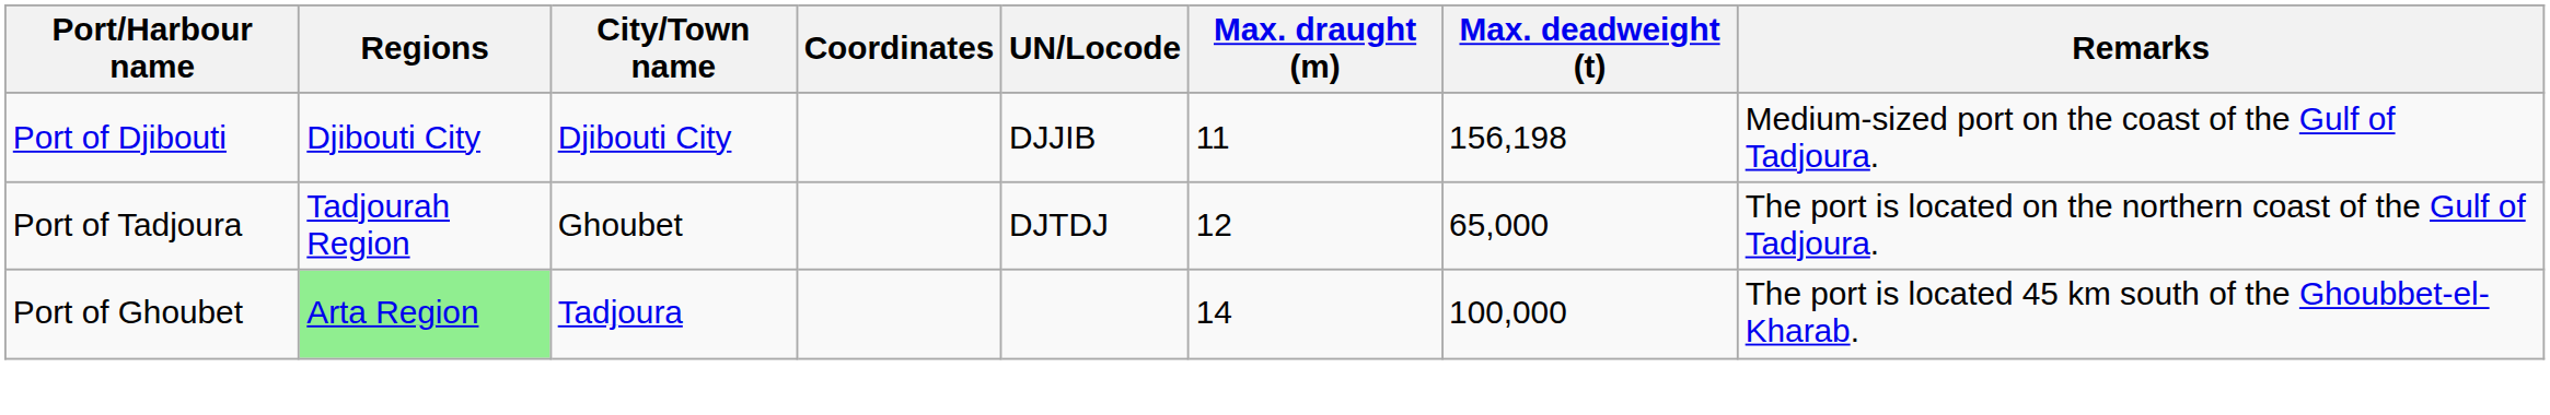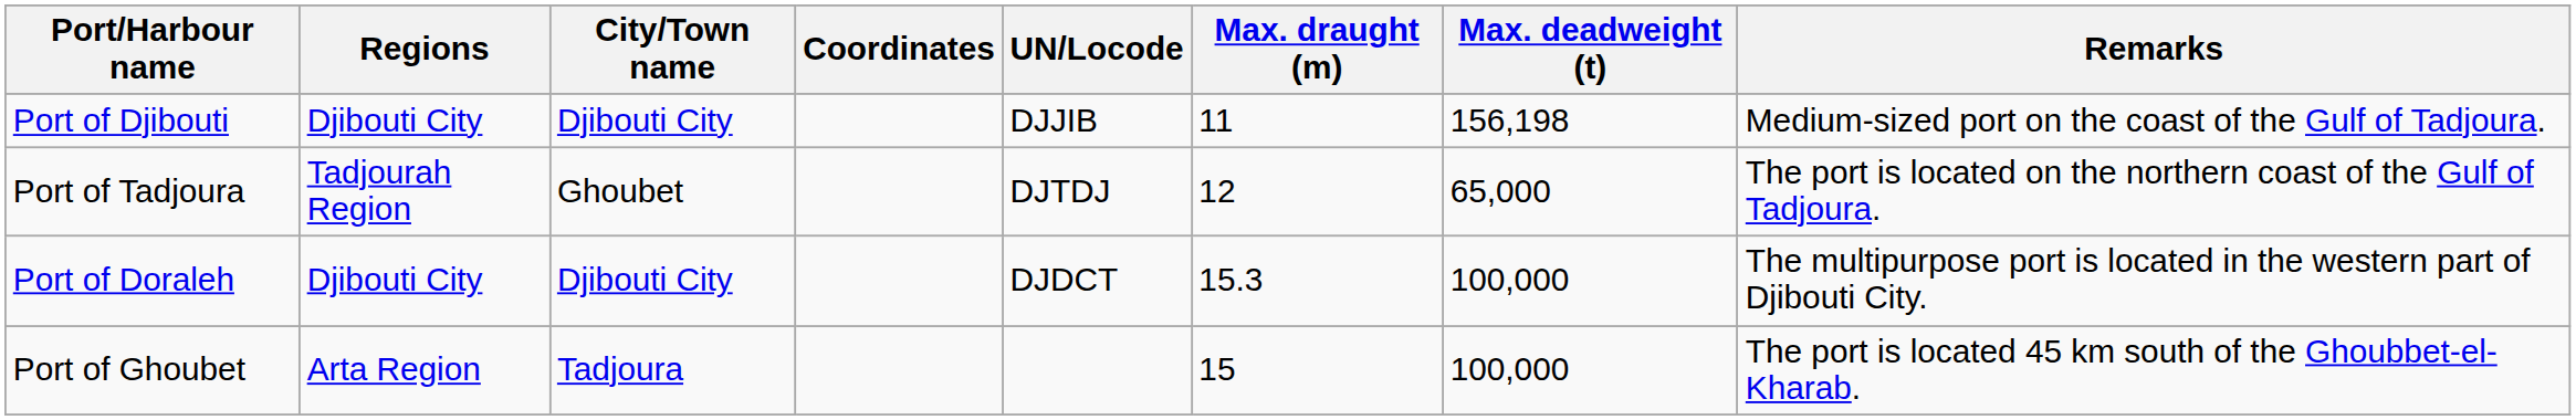+ row: Port of Doraleh | Djibouti City | Djibouti City | DJDCT | 15.3 | 100,000 | The multipurpose port is located in the western part of Djibouti City.
Port of Ghoubet | Regions: lightgreen background -> no background
Port of Ghoubet | Max. draught (m): 14 -> 15
